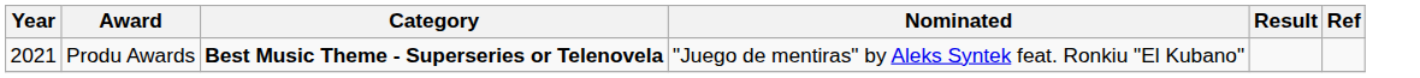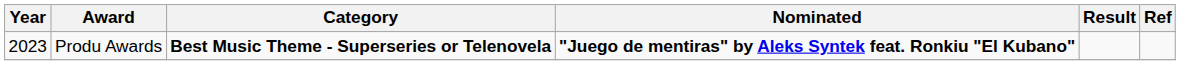Produ Awards | Year: 2021 -> 2023
Produ Awards | Nominated: normal -> bold
